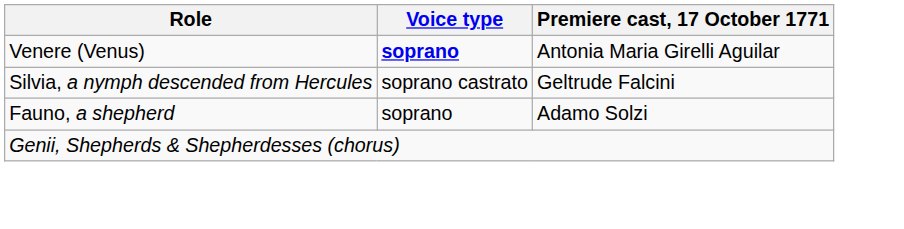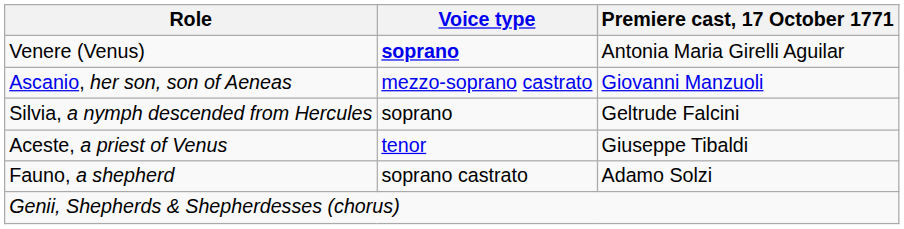+ row: Ascanio, her son, son of Aeneas | mezzo-soprano castrato | Giovanni Manzuoli
Silvia, a nymph descended from Hercules | Voice type: soprano castrato -> soprano
+ row: Aceste, a priest of Venus | tenor | Giuseppe Tibaldi
Fauno, a shepherd | Voice type: soprano -> soprano castrato
